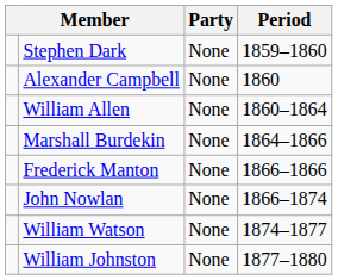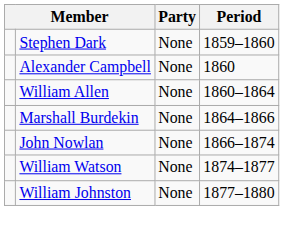- row: Frederick Manton | None | 1866–1866
